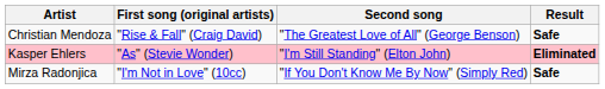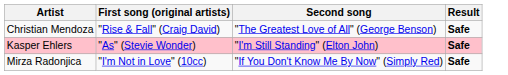Kasper Ehlers | Result: Eliminated -> Safe
